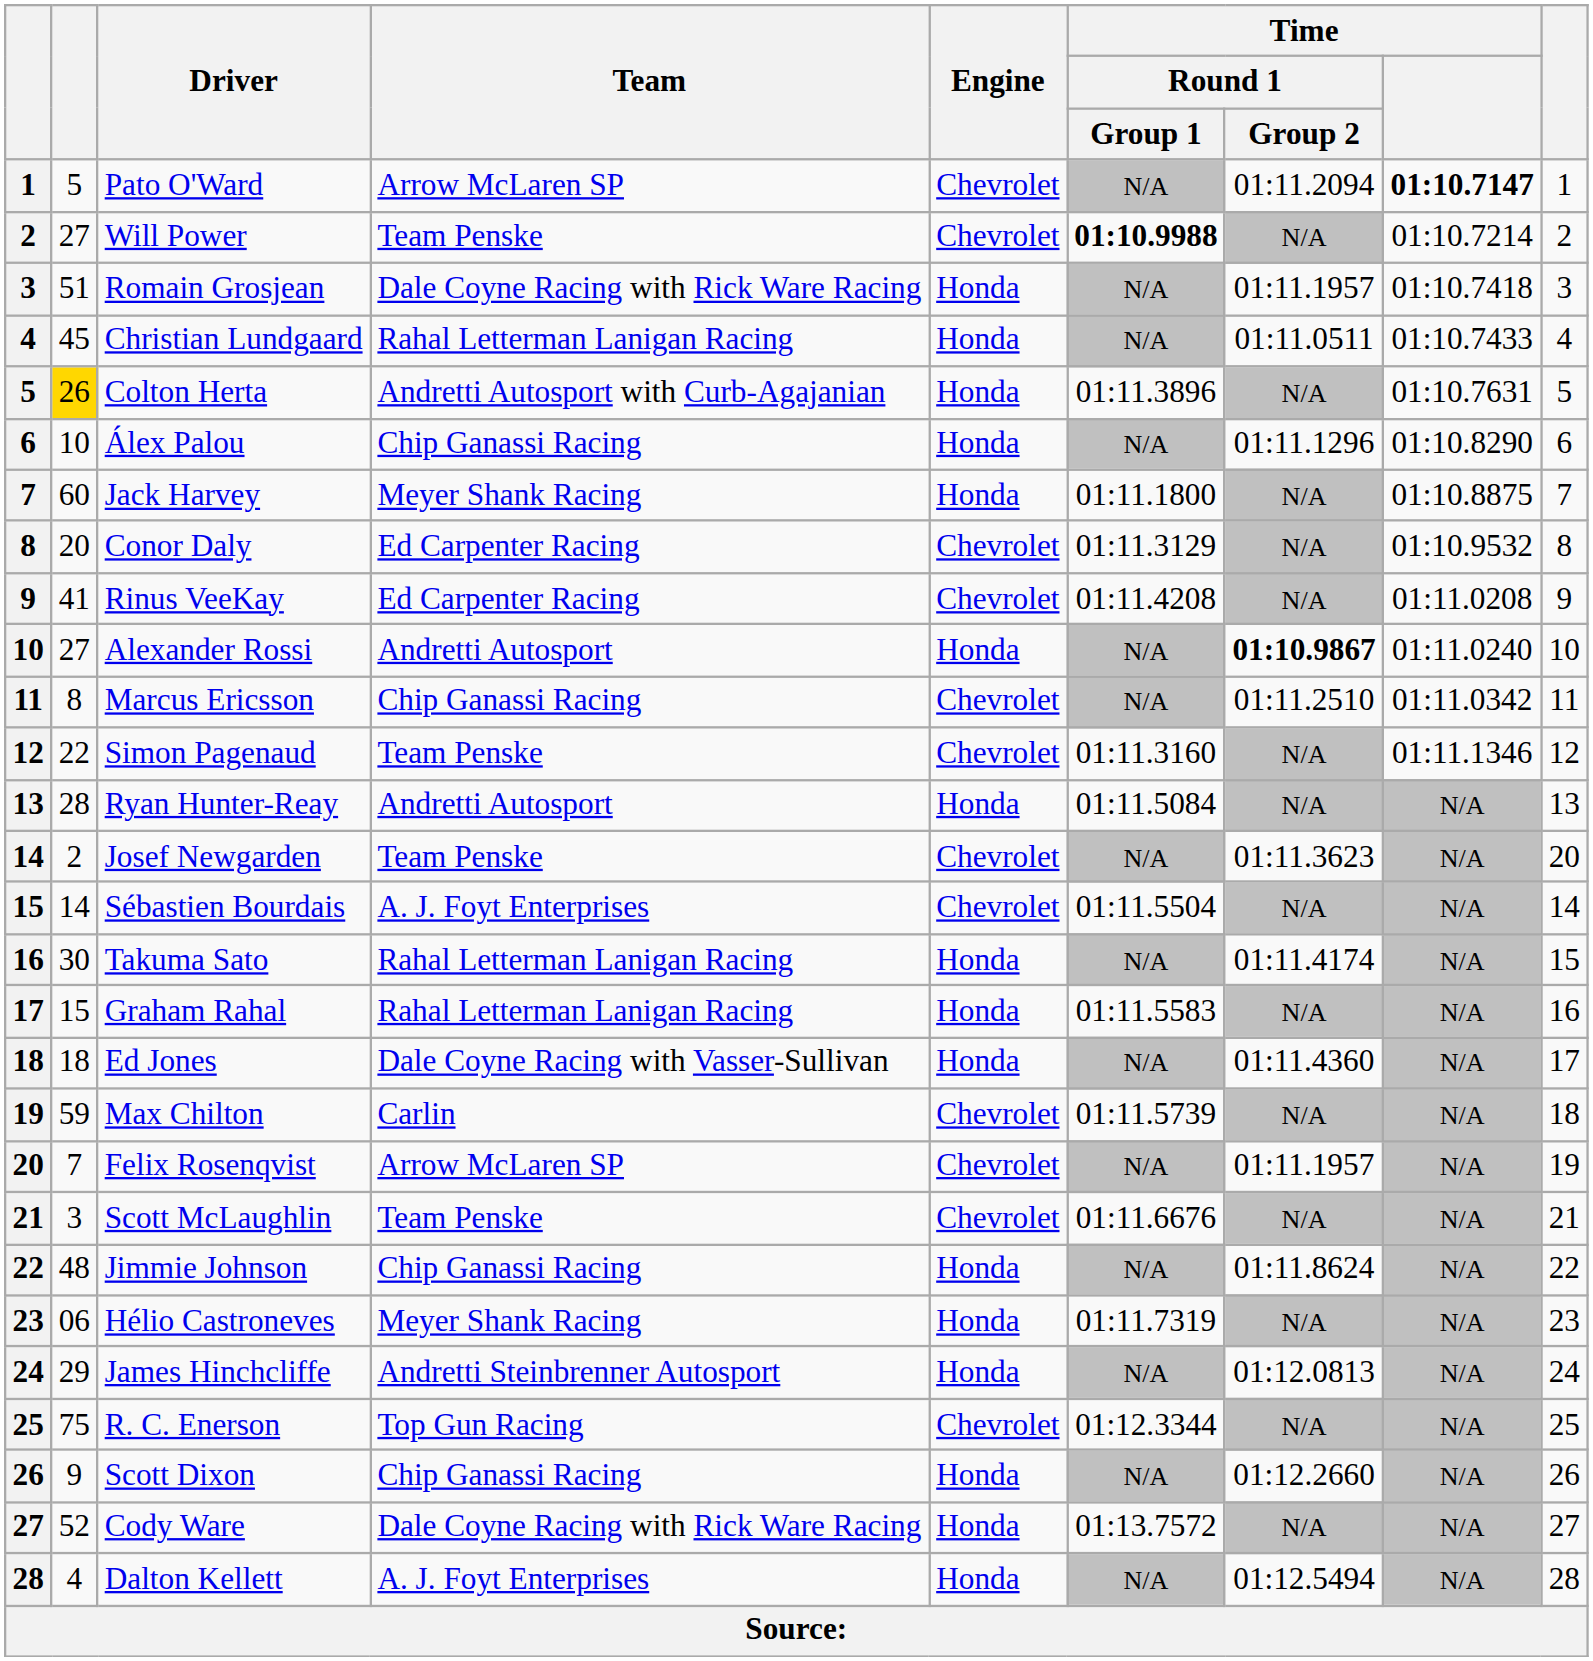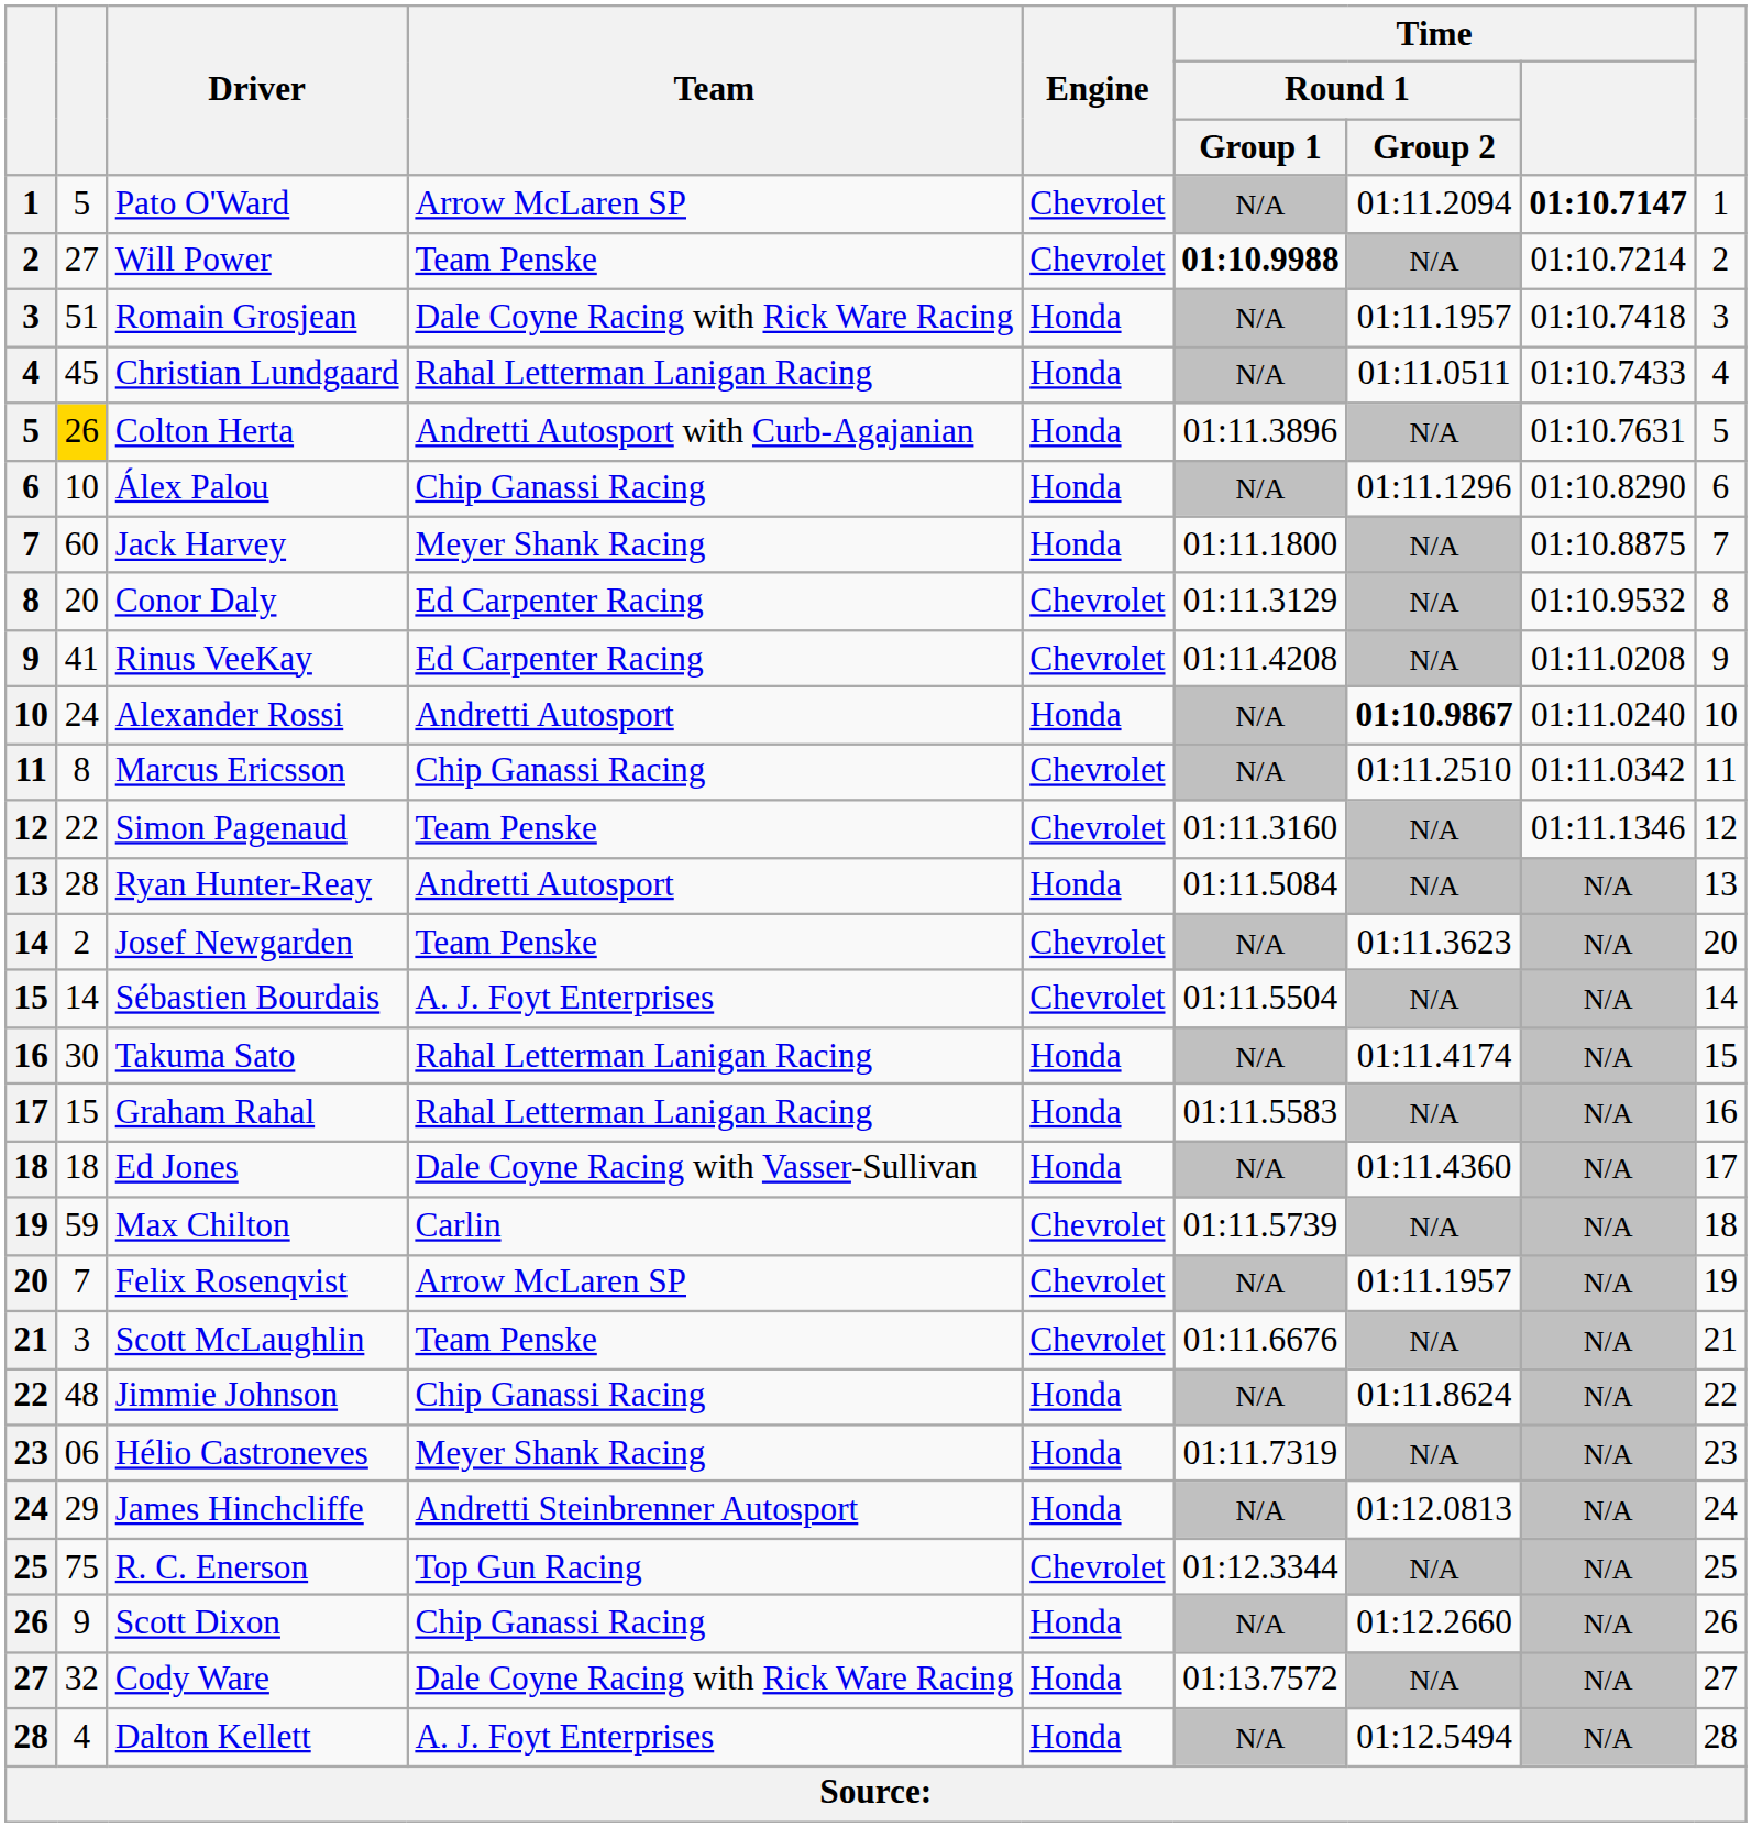Alexander Rossi | column 2: 27 -> 24
Cody Ware | column 2: 52 -> 32
